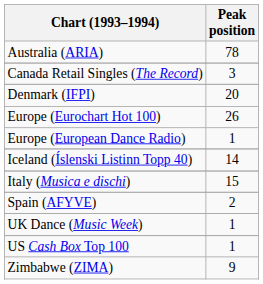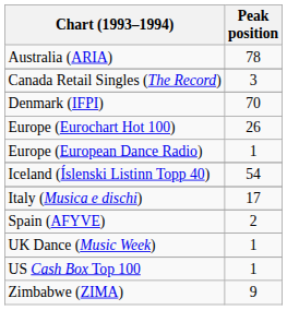Denmark (IFPI) | Peak position: 20 -> 70
Iceland (Íslenski Listinn Topp 40) | Peak position: 14 -> 54
Italy (Musica e dischi) | Peak position: 15 -> 17
